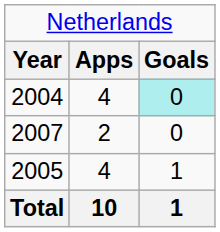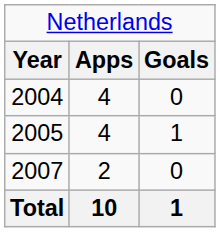2004 | column 3: paleturquoise background -> no background
rows swapped: 2005 <-> 2007
